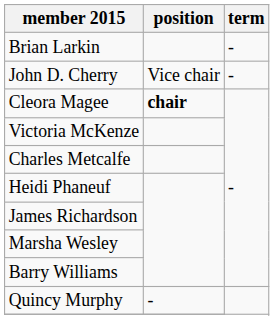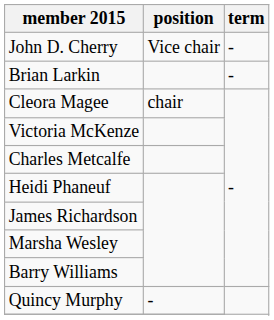rows swapped: John D. Cherry <-> Brian Larkin
Cleora Magee | position: bold -> normal
